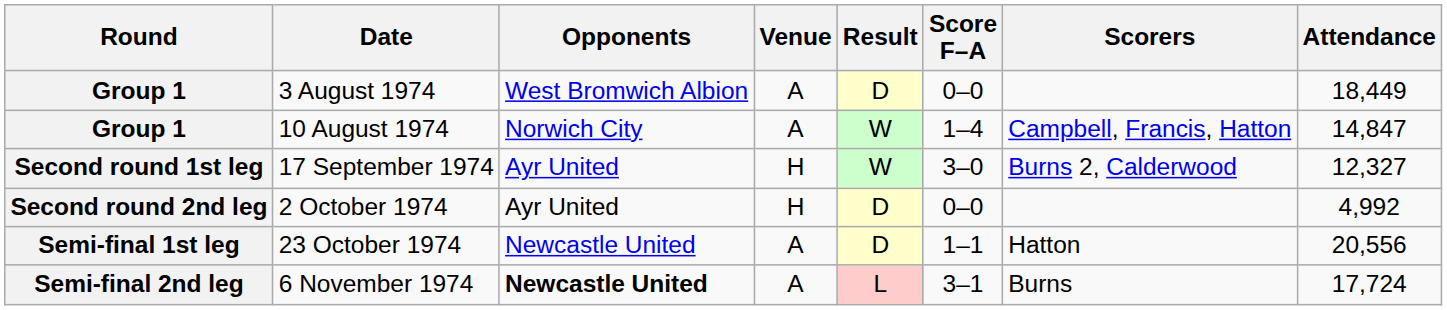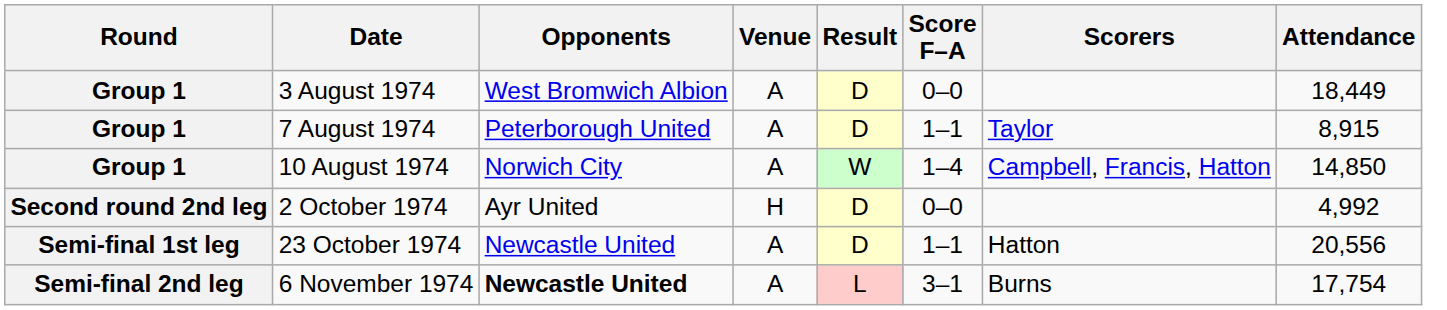+ row: Group 1 | 7 August 1974 | Peterborough United | A | D | 1–1 | Taylor | 8,915
10 August 1974 | Attendance: 14,847 -> 14,850
- row: Second round 1st leg | 17 September 1974 | Ayr United | H | W | 3–0 | Burns 2, Calderwood | 12,327
6 November 1974 | Attendance: 17,724 -> 17,754
